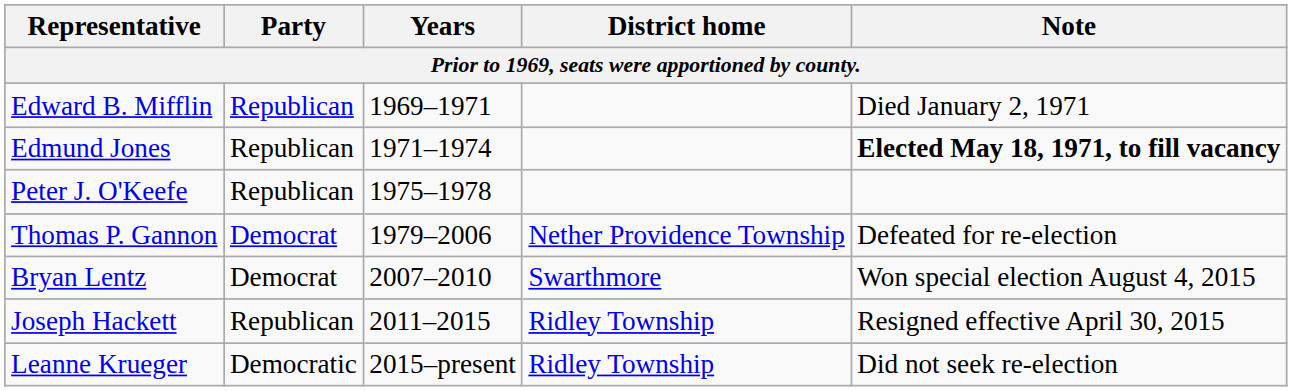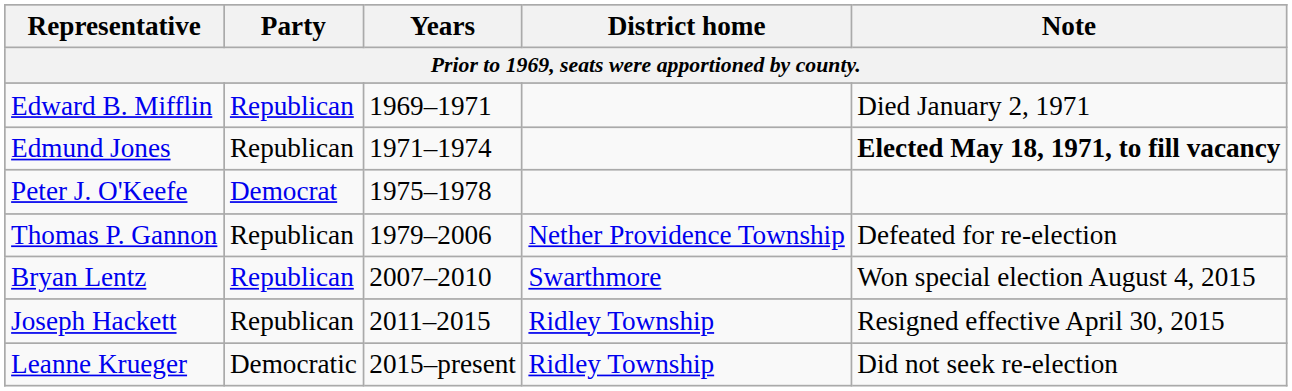Peter J. O'Keefe | Party: Republican -> Democrat
Thomas P. Gannon | Party: Democrat -> Republican
Bryan Lentz | Party: Democrat -> Republican
